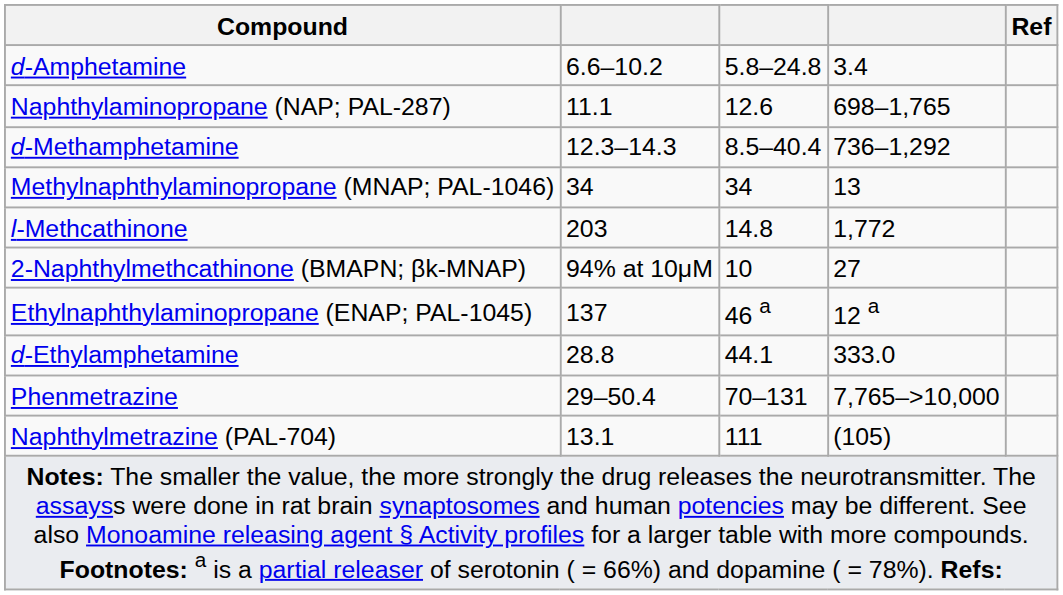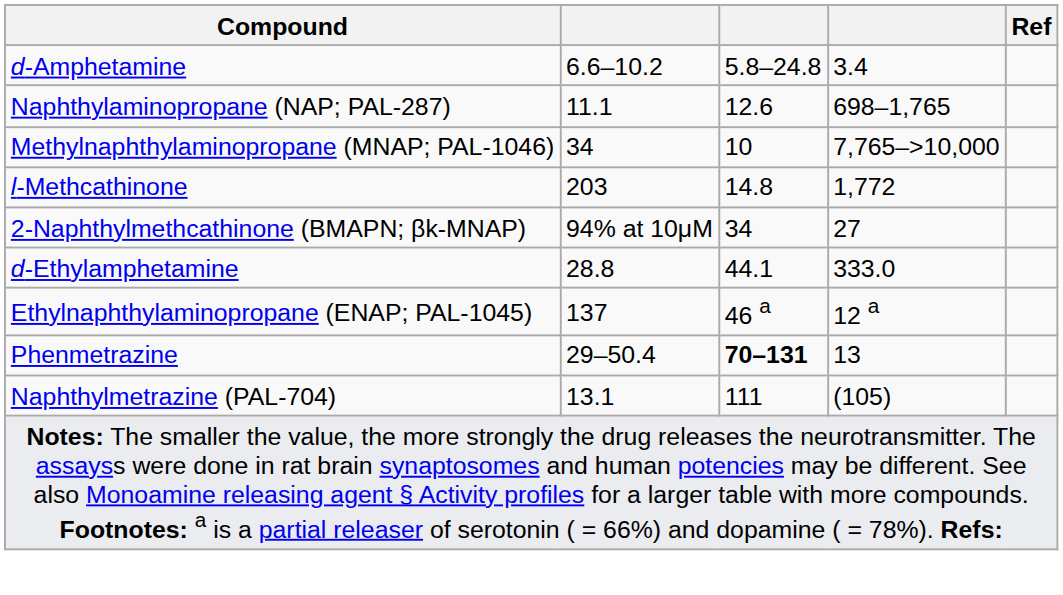- row: d-Methamphetamine | 12.3–14.3 | 8.5–40.4 | 736–1,292
Methylnaphthylaminopropane (MNAP; PAL-1046) | column 3: 34 -> 10
Methylnaphthylaminopropane (MNAP; PAL-1046) | column 4: 13 -> 7,765–>10,000
2-Naphthylmethcathinone (BMAPN; βk-MNAP) | column 3: 10 -> 34
rows swapped: d-Ethylamphetamine <-> Ethylnaphthylaminopropane (ENAP; PAL-1045)
Phenmetrazine | column 3: normal -> bold
Phenmetrazine | column 4: 7,765–>10,000 -> 13
